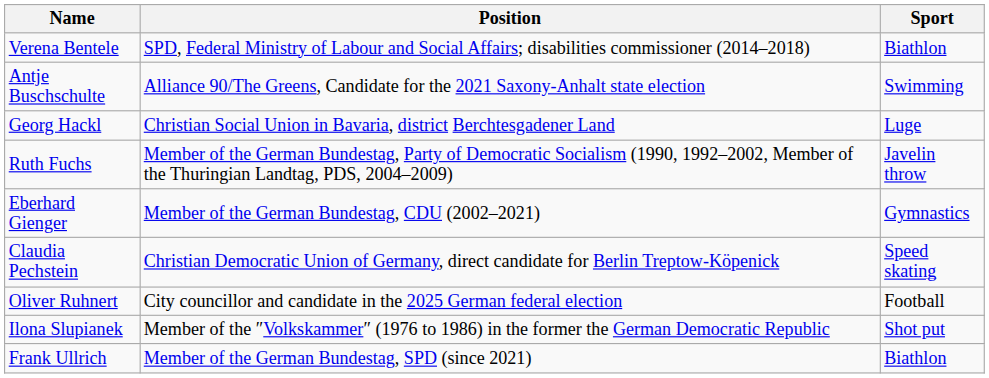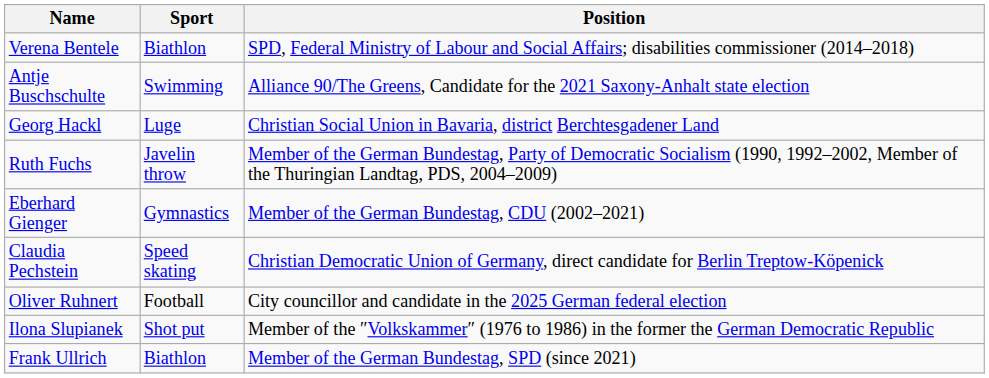columns swapped: Sport <-> Position
